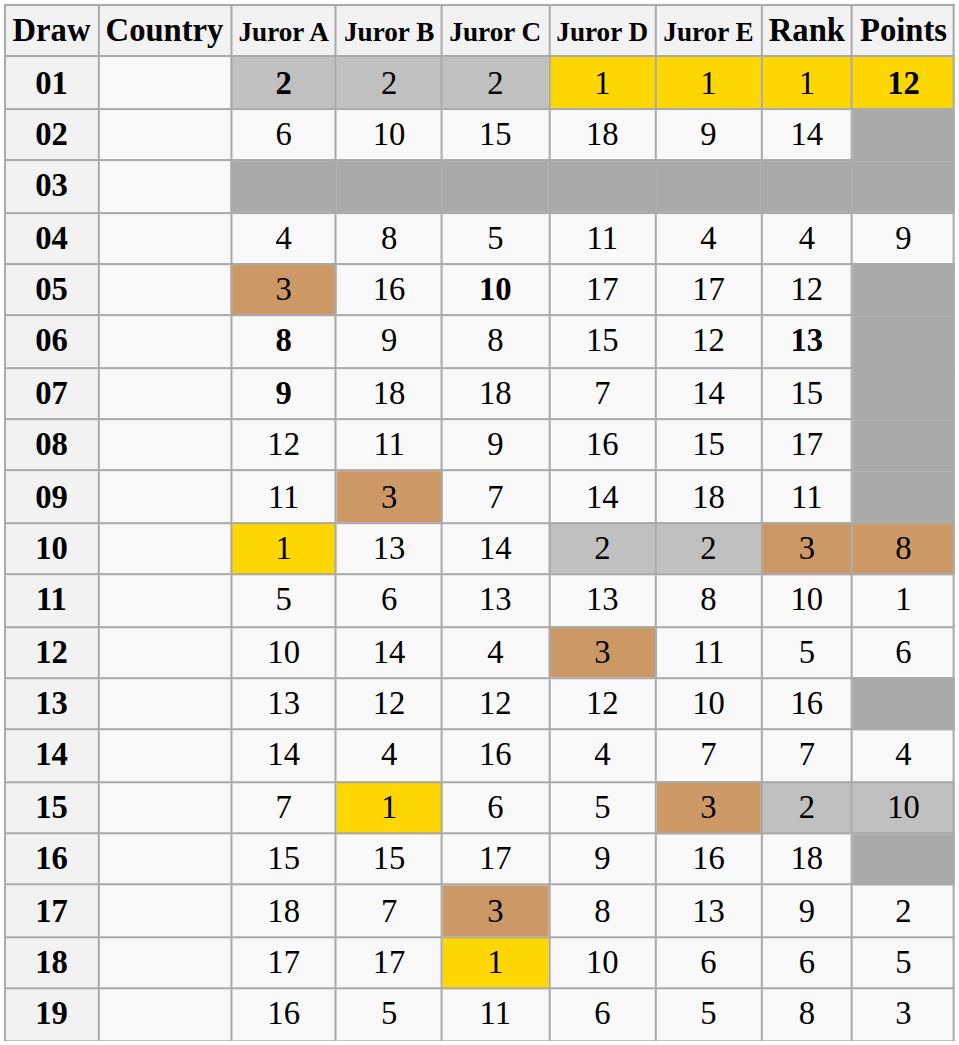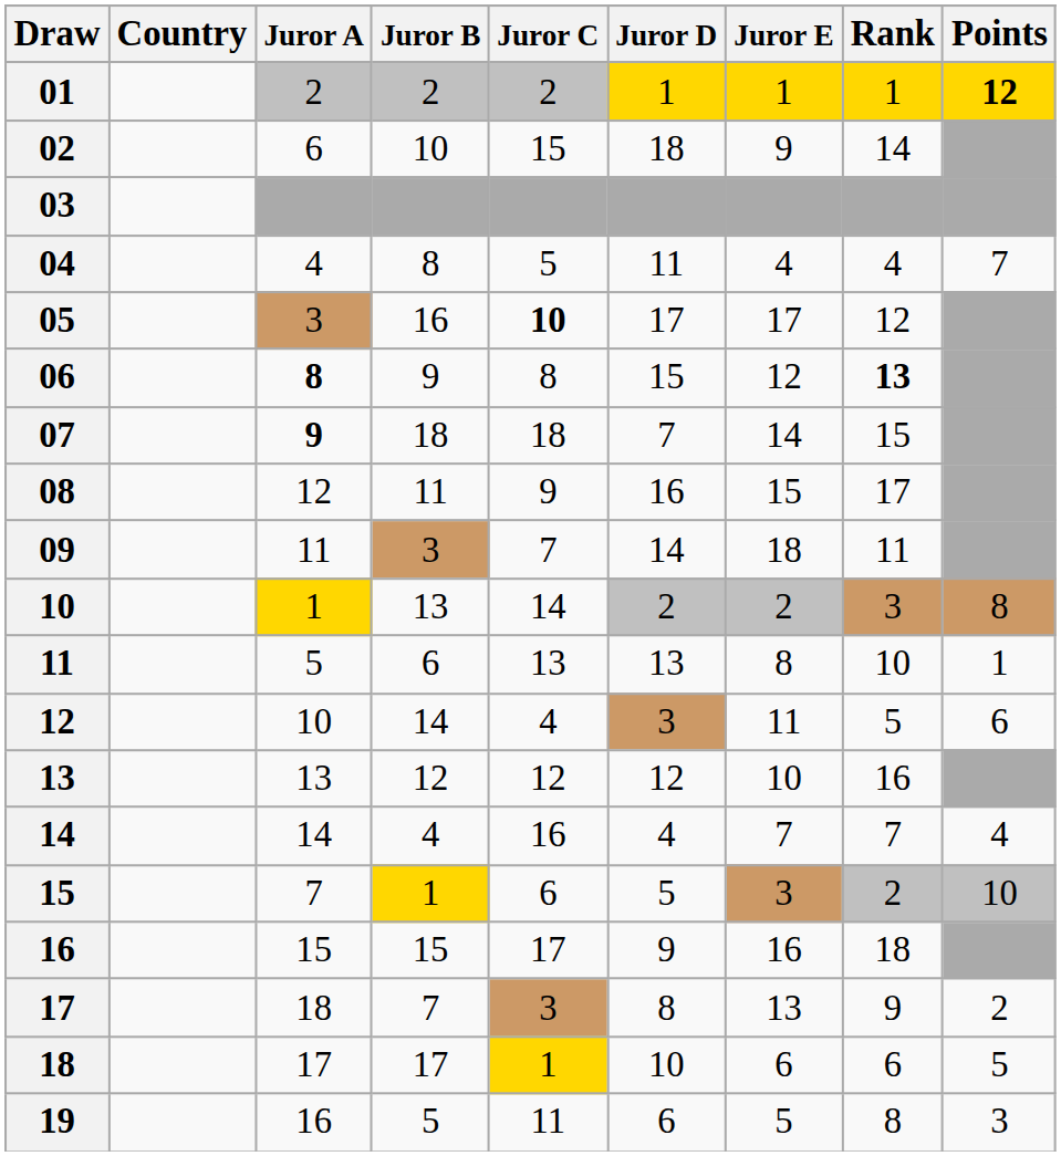01 | Juror A: bold -> normal
04 | Points: 9 -> 7
